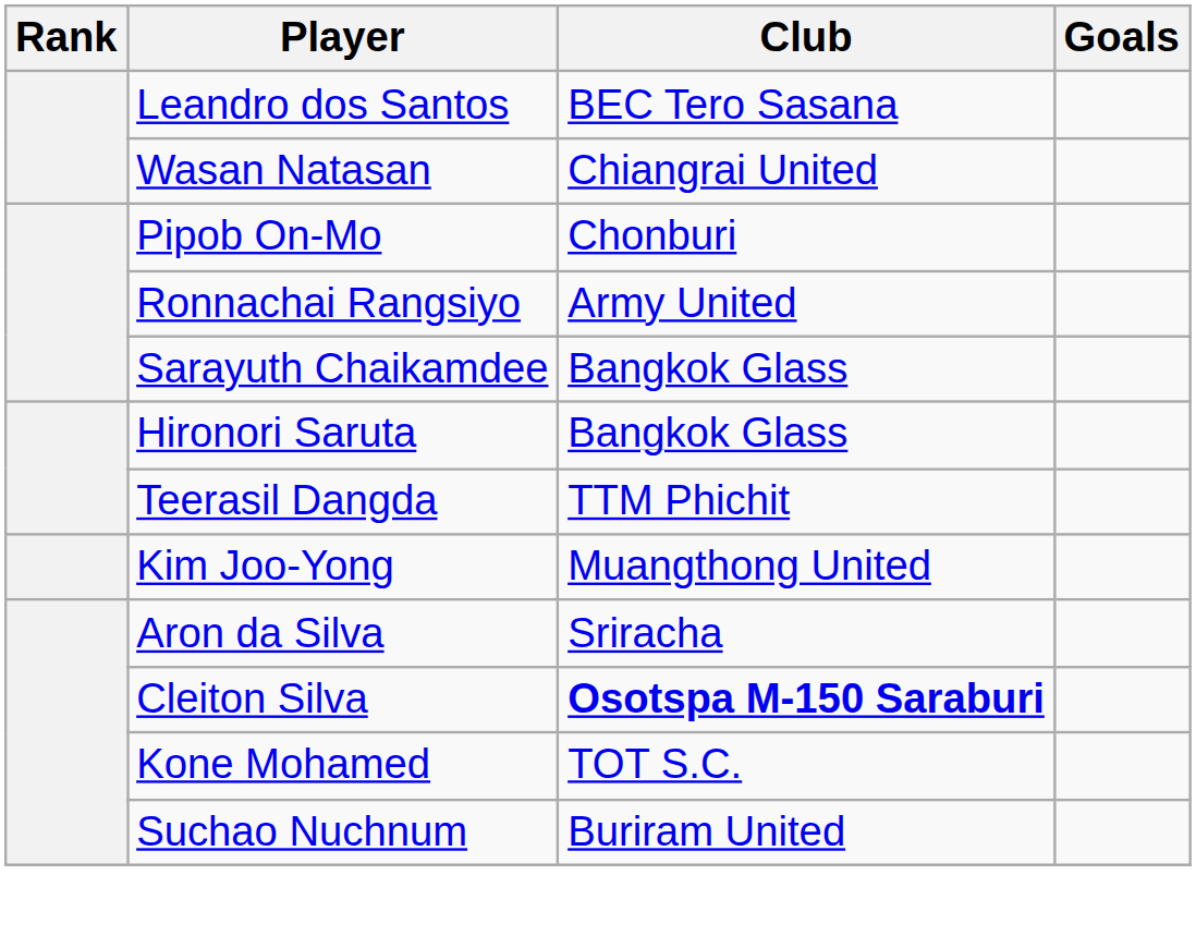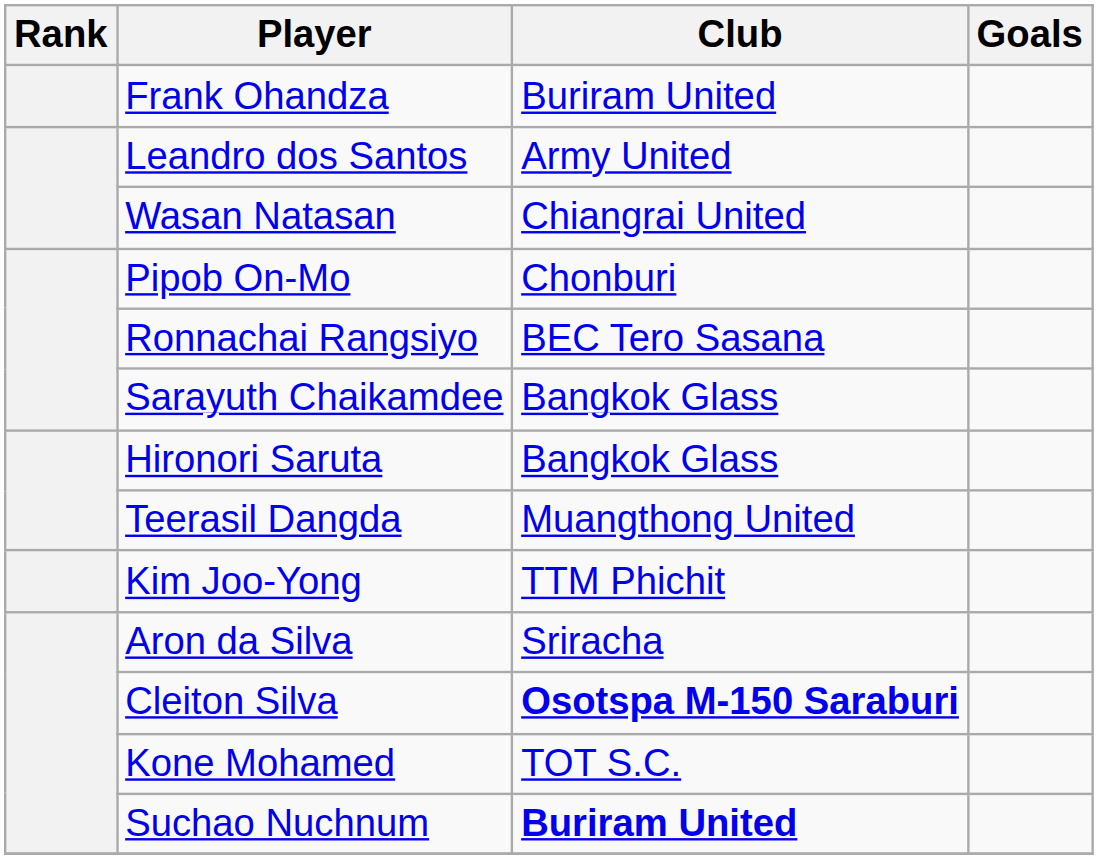+ row: Frank Ohandza | Buriram United
Leandro dos Santos | Club: BEC Tero Sasana -> Army United
Ronnachai Rangsiyo | Club: Army United -> BEC Tero Sasana
Teerasil Dangda | Club: TTM Phichit -> Muangthong United
Kim Joo-Yong | Club: Muangthong United -> TTM Phichit
Suchao Nuchnum | Club: normal -> bold
